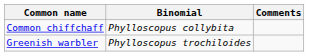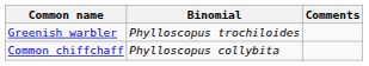rows swapped: Greenish warbler <-> Common chiffchaff
